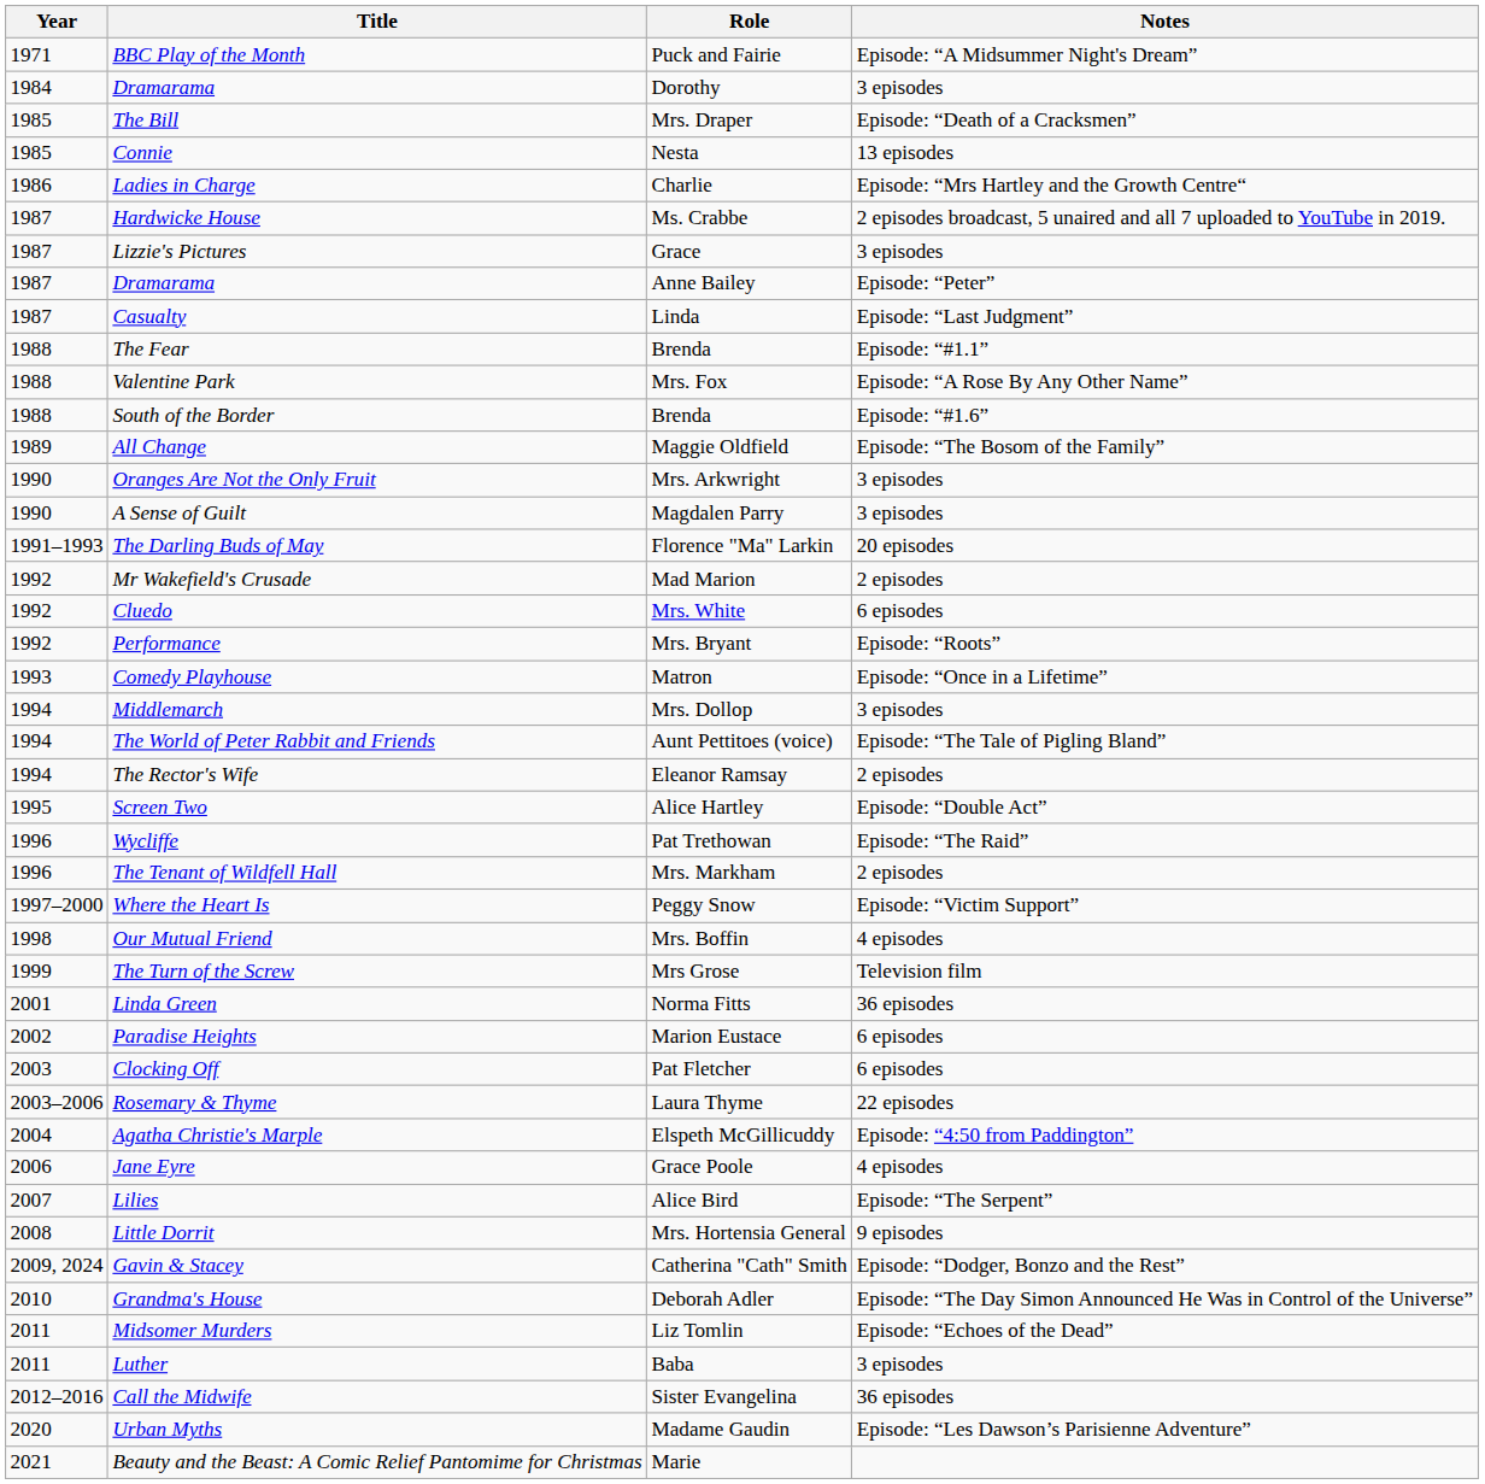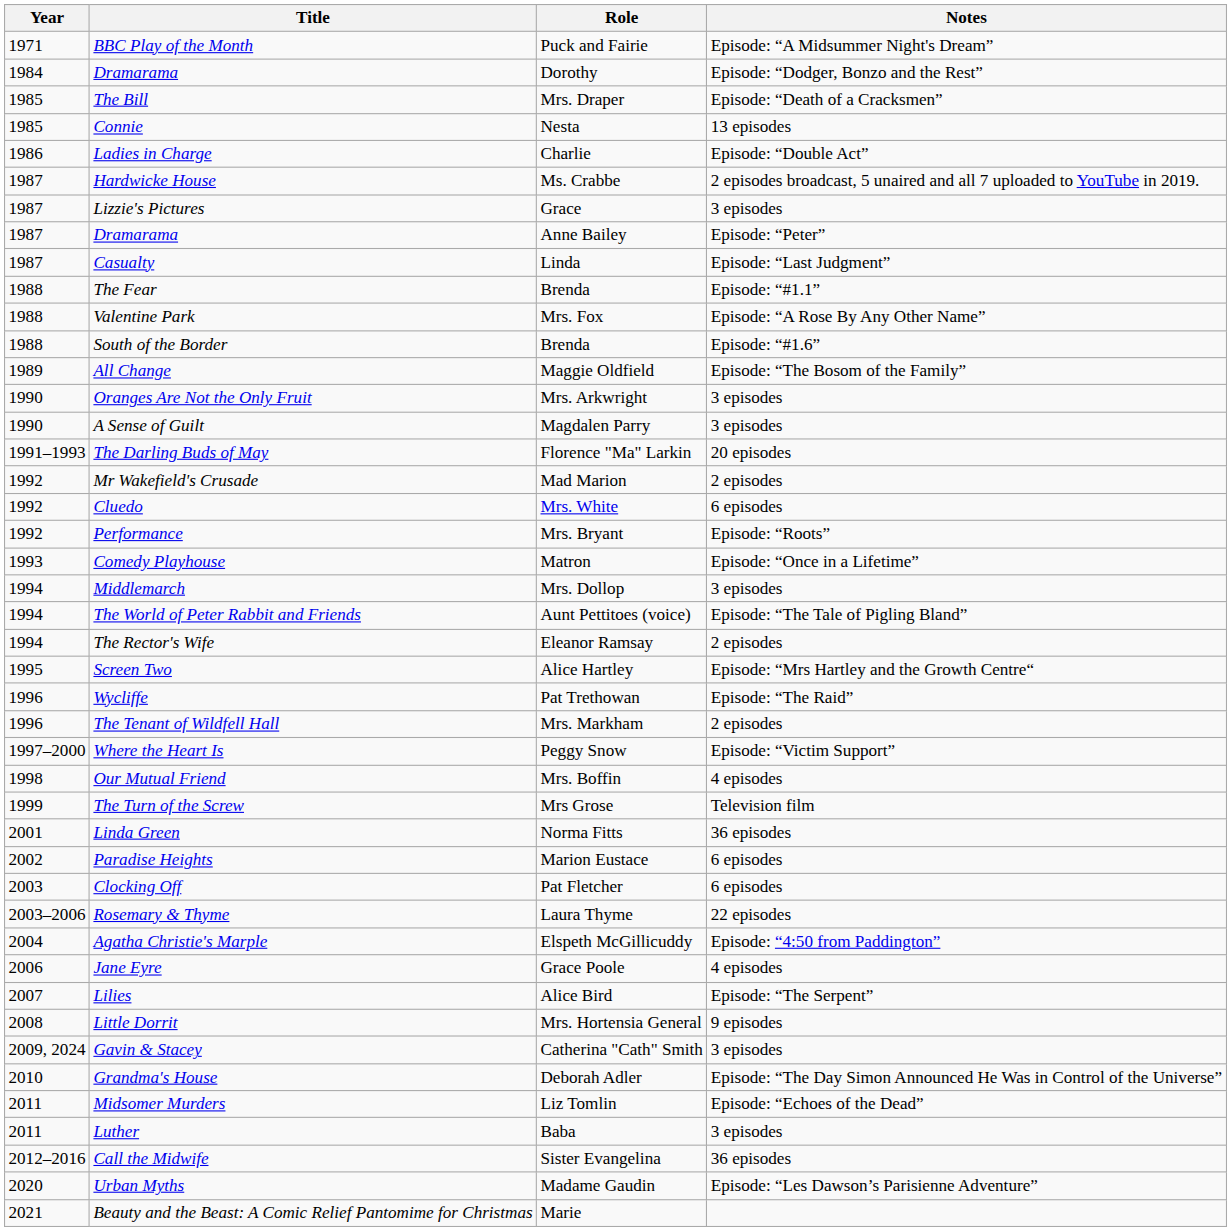Dramarama / Dorothy | Notes: 3 episodes -> Episode: “Dodger, Bonzo and the Rest”
Ladies in Charge | Notes: Episode: “Mrs Hartley and the Growth Centre“ -> Episode: “Double Act”
Screen Two | Notes: Episode: “Double Act” -> Episode: “Mrs Hartley and the Growth Centre“
Gavin & Stacey | Notes: Episode: “Dodger, Bonzo and the Rest” -> 3 episodes
